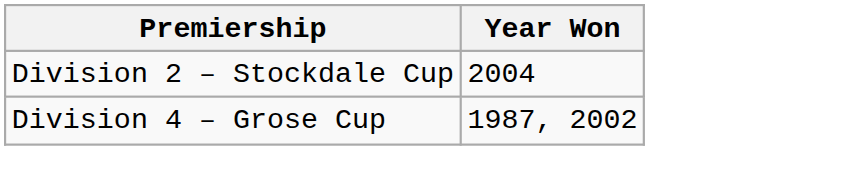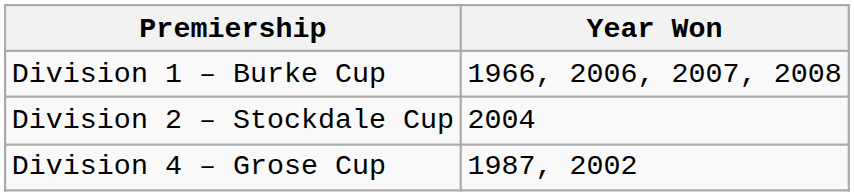+ row: Division 1 – Burke Cup | 1966, 2006, 2007, 2008
